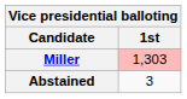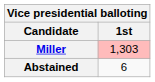Abstained | 1st: 3 -> 6
